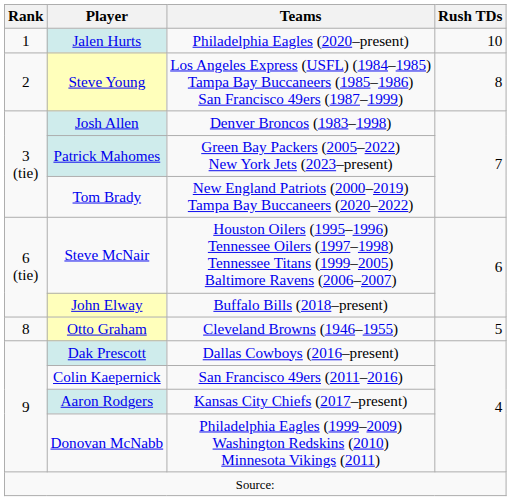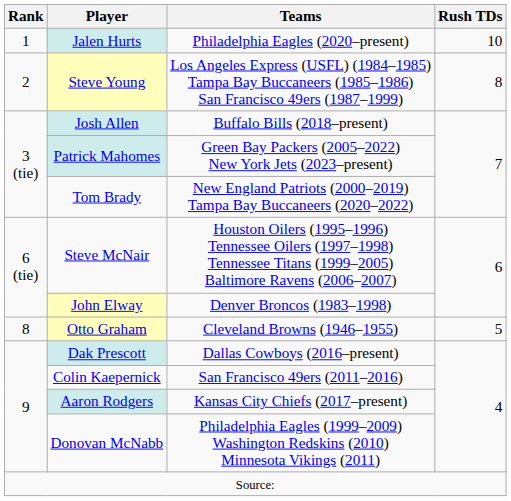Josh Allen | Teams: Denver Broncos (1983–1998) -> Buffalo Bills (2018–present)
John Elway | Teams: Buffalo Bills (2018–present) -> Denver Broncos (1983–1998)
